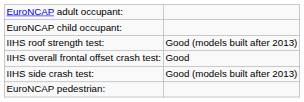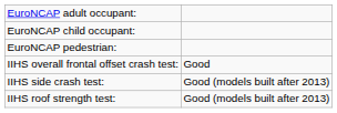rows swapped: EuroNCAP pedestrian: <-> IIHS roof strength test:
